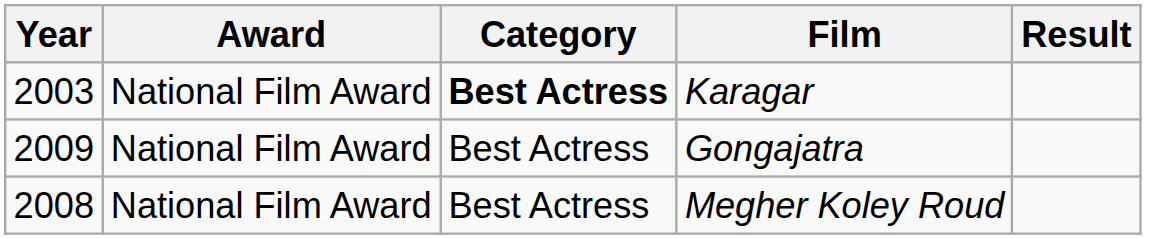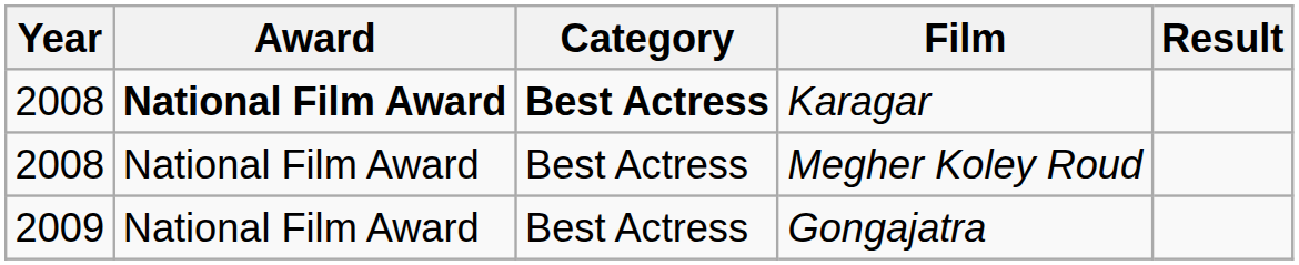Karagar | Year: 2003 -> 2008
Karagar | Award: normal -> bold
rows swapped: Megher Koley Roud <-> Gongajatra
